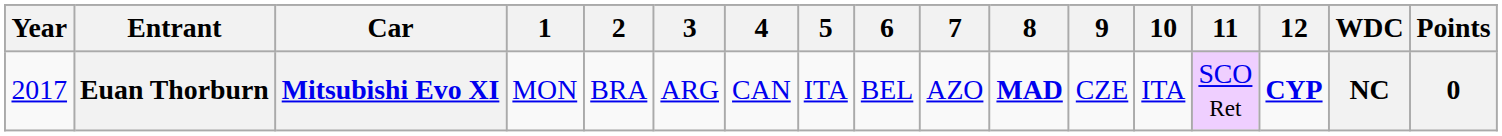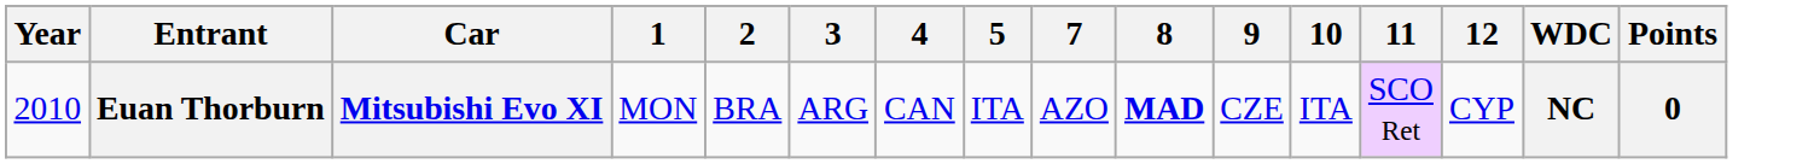- column: 6 | BEL
Euan Thorburn | Year: 2017 -> 2010
Euan Thorburn | 12: bold -> normal
